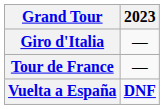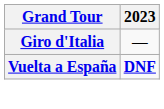- row: Tour de France | —
